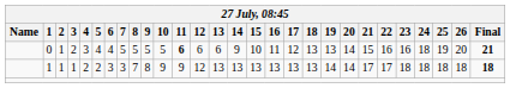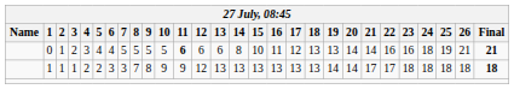0 | 14: 9 -> 8
0 | 21: 15 -> 14
0 | 26: 20 -> 21
